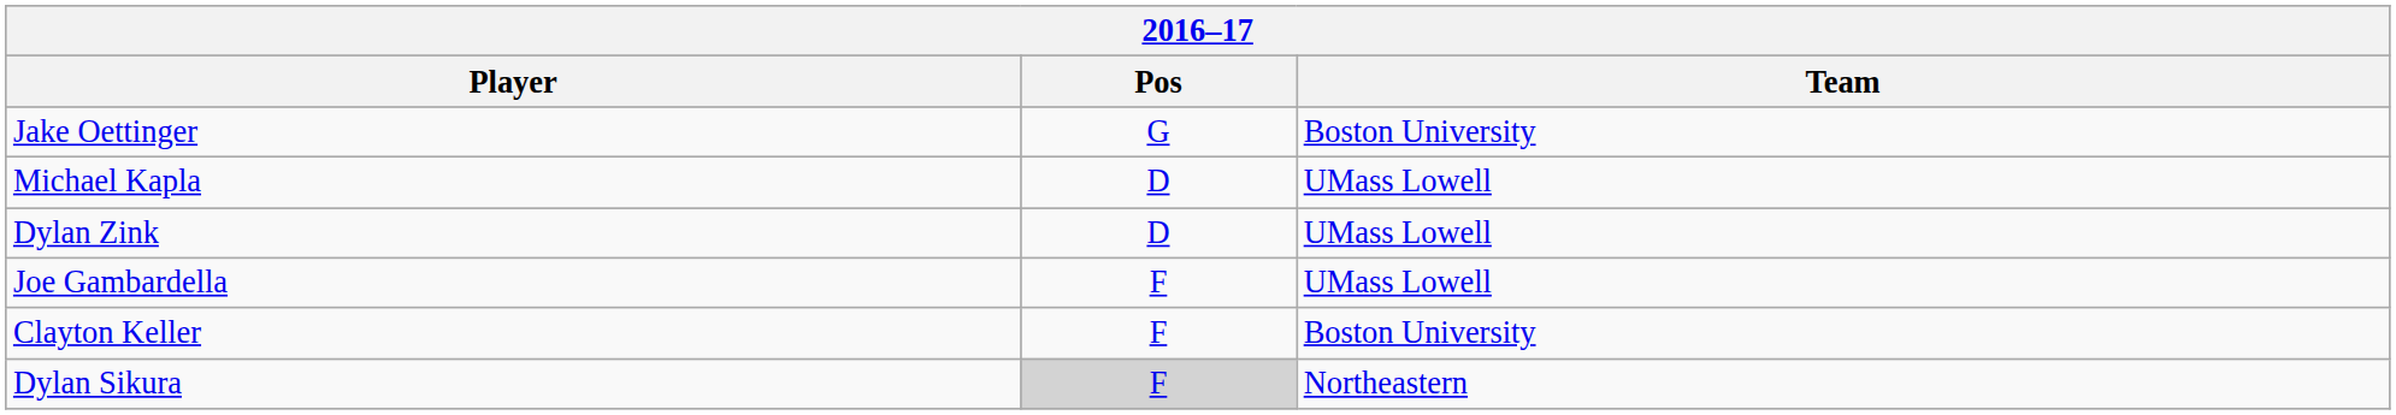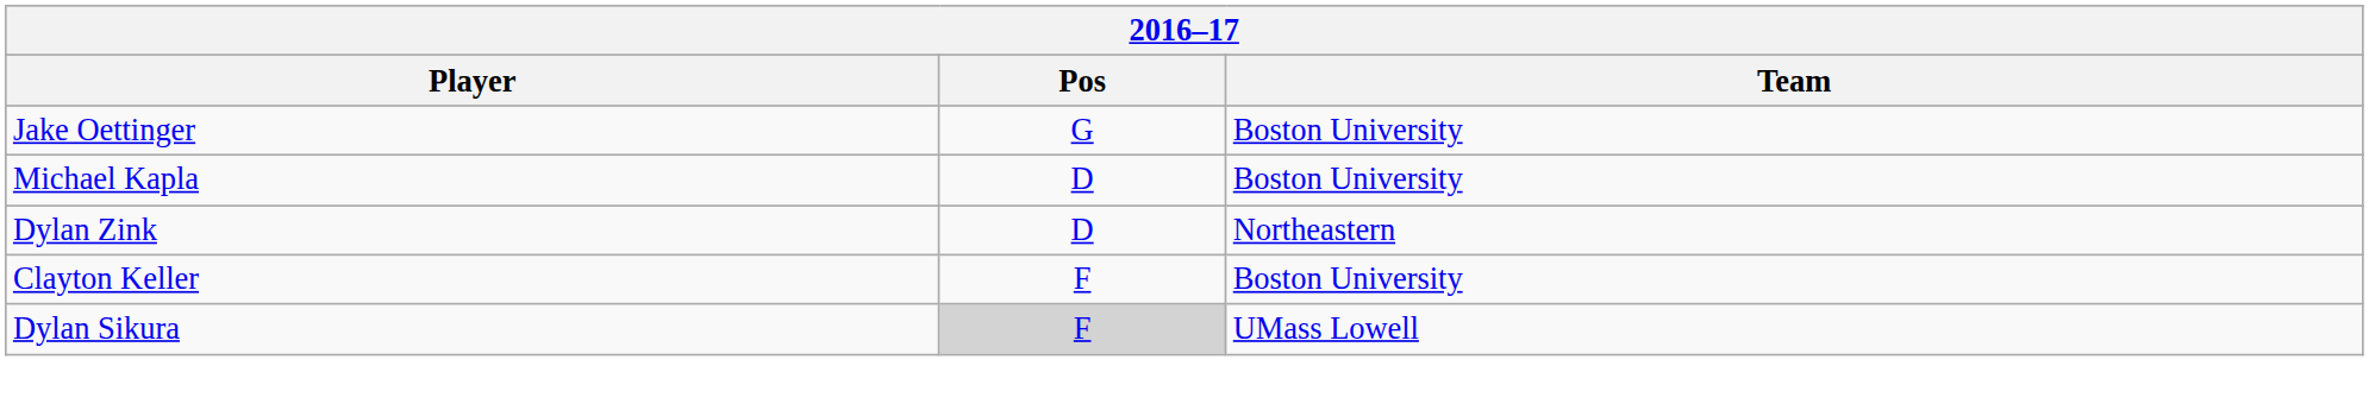Michael Kapla | Team: UMass Lowell -> Boston University
Dylan Zink | Team: UMass Lowell -> Northeastern
- row: Joe Gambardella | F | UMass Lowell
Dylan Sikura | Team: Northeastern -> UMass Lowell
